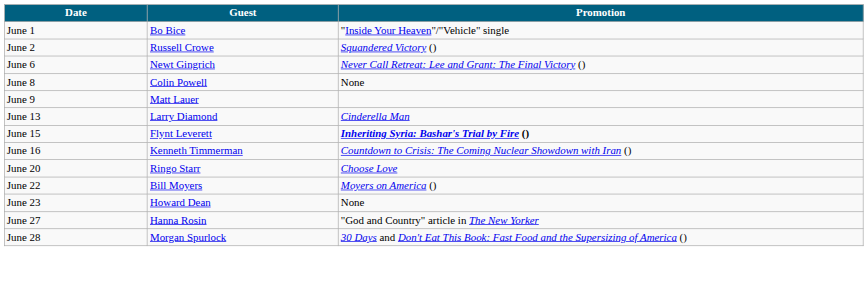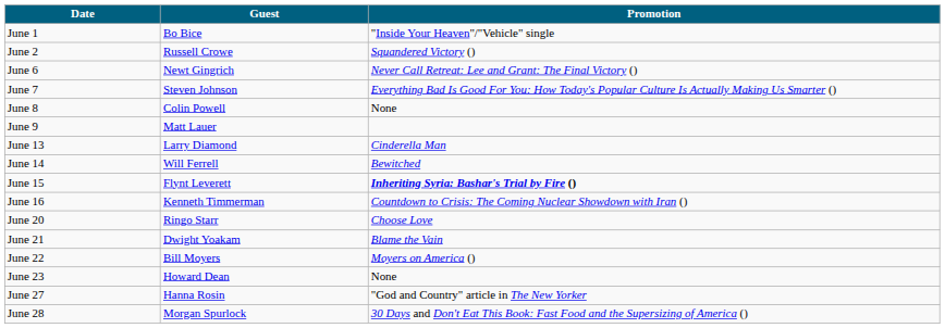+ row: June 7 | Steven Johnson | Everything Bad Is Good For You: How Today's Popular Culture Is Actually Making Us Smarter ()
+ row: June 14 | Will Ferrell | Bewitched
+ row: June 21 | Dwight Yoakam | Blame the Vain
